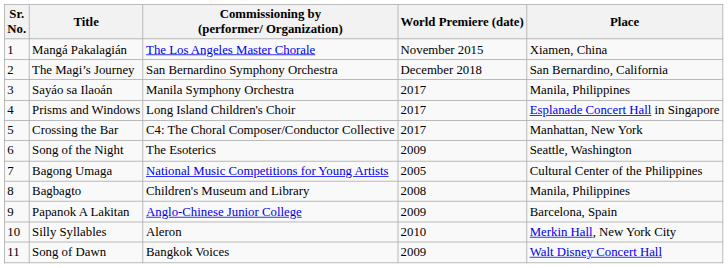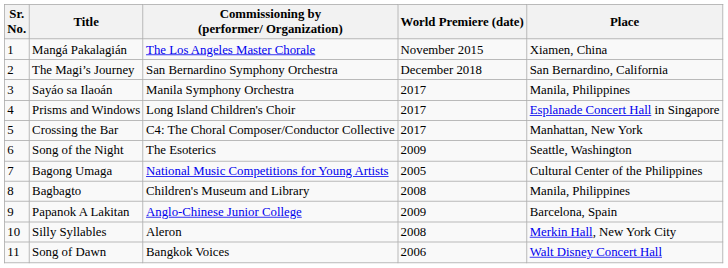Silly Syllables | World Premiere (date): 2010 -> 2008
Song of Dawn | World Premiere (date): 2009 -> 2006
